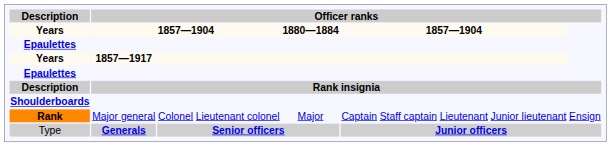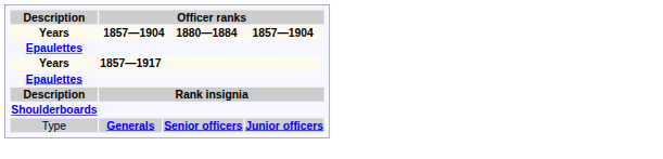- row: Rank | Major general | Colonel | Lieutenant colonel | Major | Captain | Staff captain | Lieutenant | Junior lieutenant | Ensign
